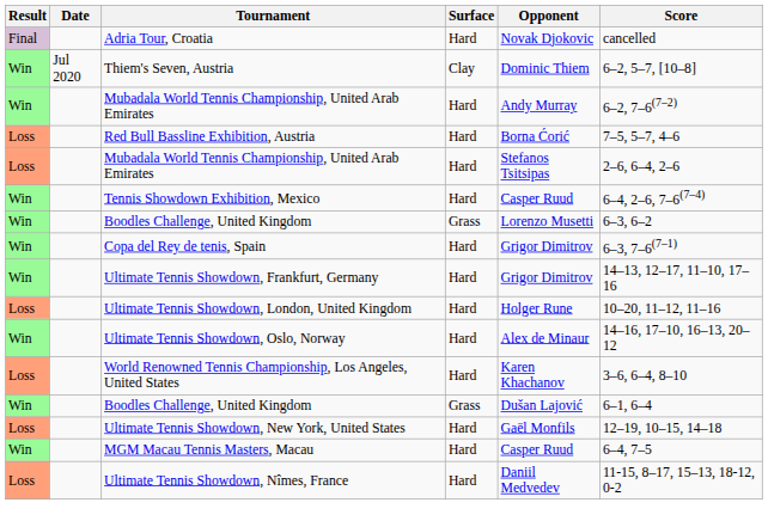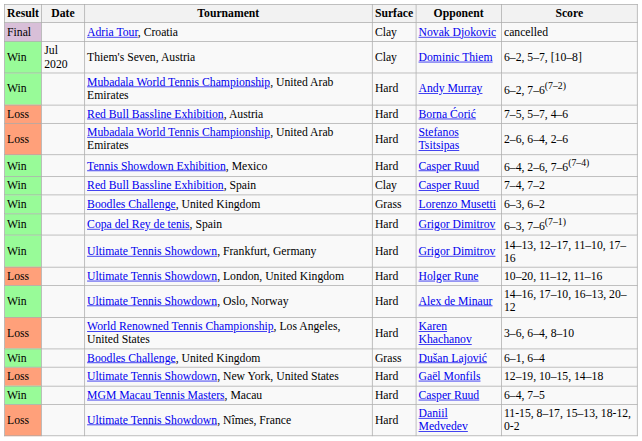Adria Tour, Croatia | Surface: Hard -> Clay
+ row: Win | Red Bull Bassline Exhibition, Spain | Clay | Casper Ruud | 7–4, 7–2
